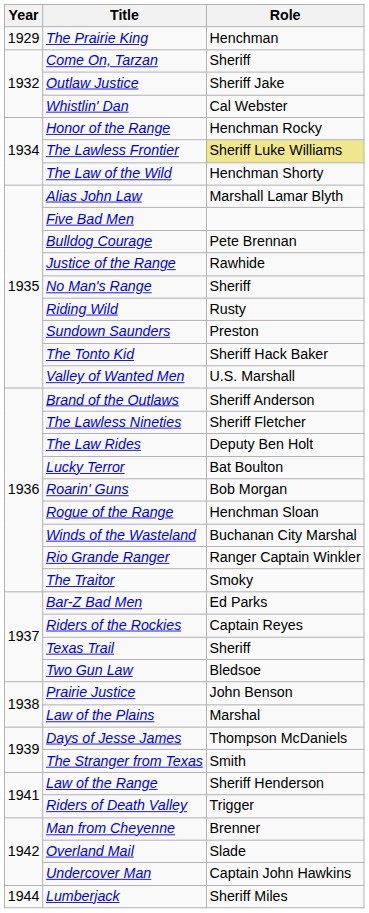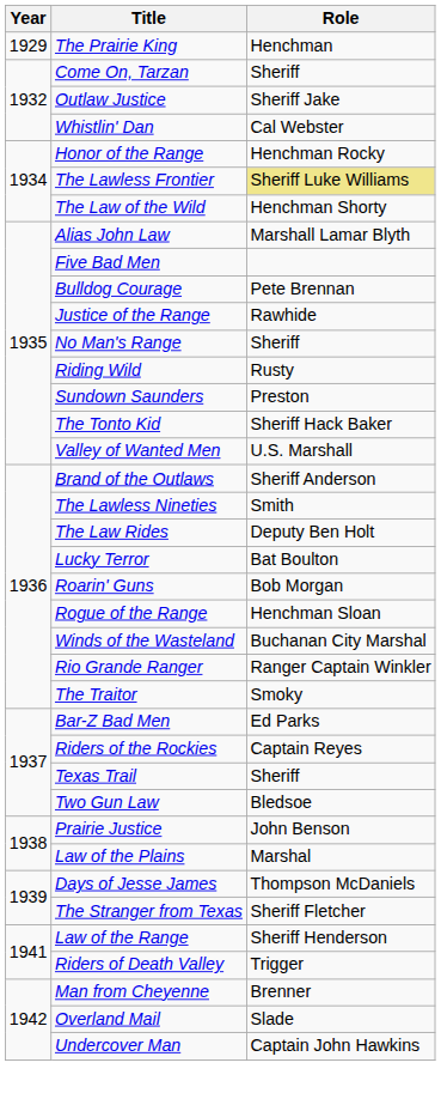The Lawless Nineties | Role: Sheriff Fletcher -> Smith
The Stranger from Texas | Role: Smith -> Sheriff Fletcher
- row: 1944 | Lumberjack | Sheriff Miles
